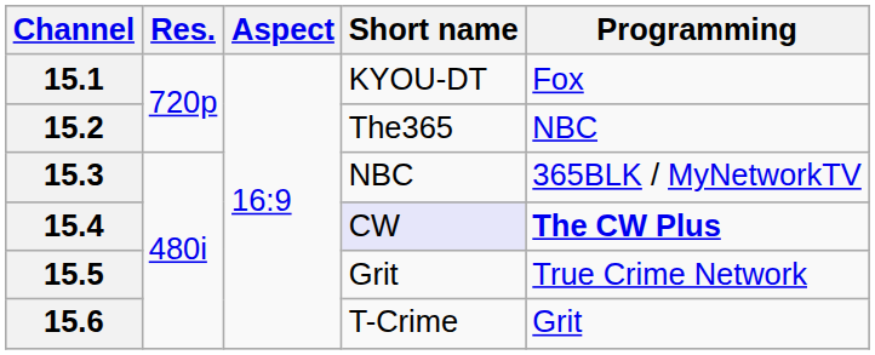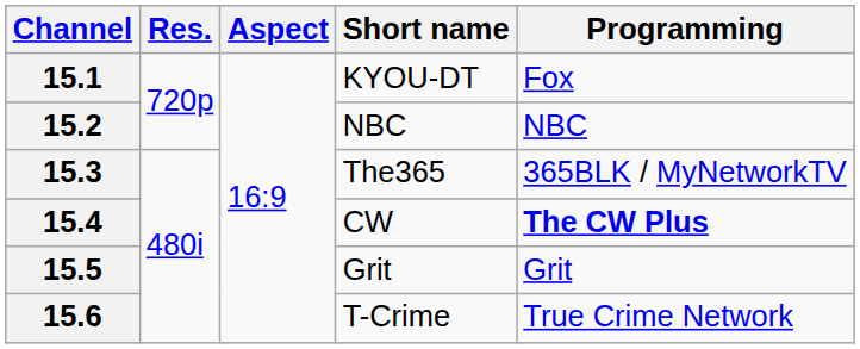15.2 | Short name: The365 -> NBC
15.3 | Short name: NBC -> The365
15.4 | Short name: lavender background -> no background
15.5 | Programming: True Crime Network -> Grit
15.6 | Programming: Grit -> True Crime Network
